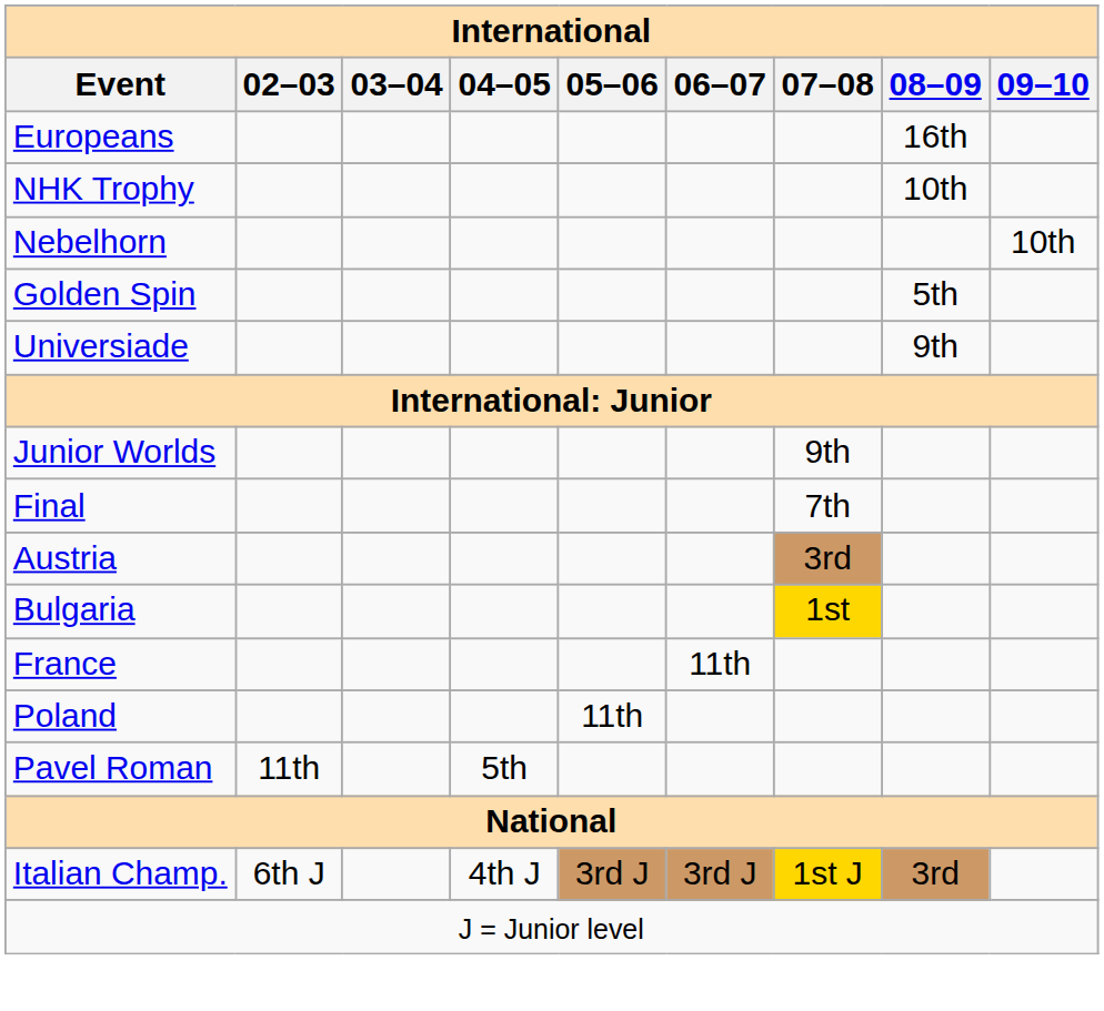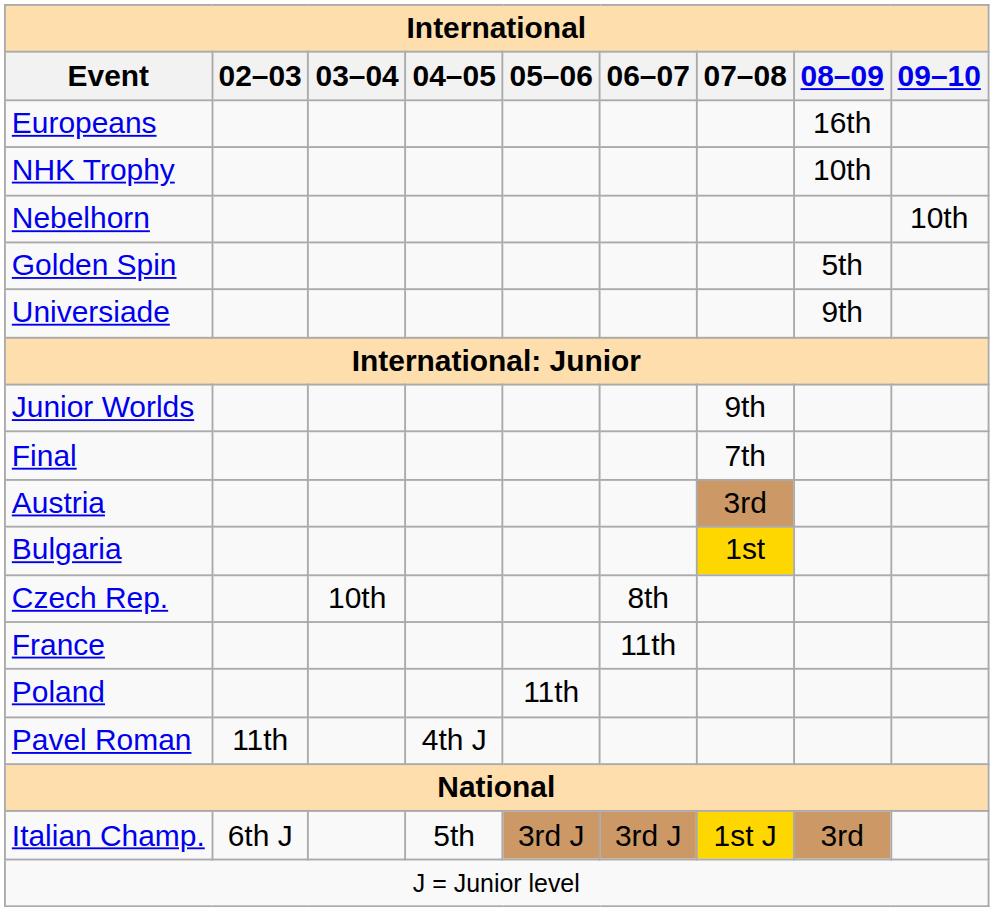+ row: Czech Rep. | 10th | 8th
Pavel Roman | 04–05: 5th -> 4th J
Italian Champ. | 04–05: 4th J -> 5th
